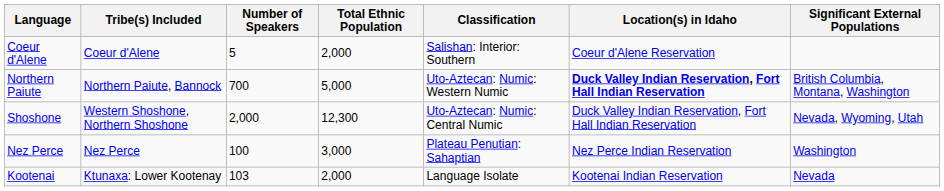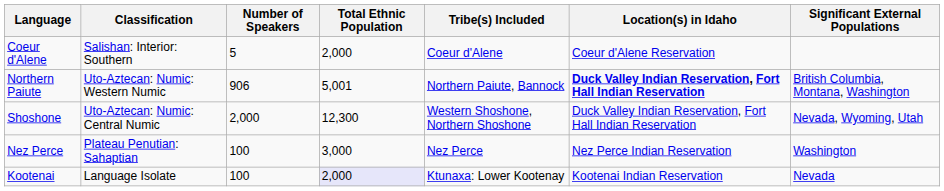columns swapped: Classification <-> Tribe(s) Included
Northern Paiute | Number of Speakers: 700 -> 906
Northern Paiute | Total Ethnic Population: 5,000 -> 5,001
Kootenai | Number of Speakers: 103 -> 100
Kootenai | Total Ethnic Population: no background -> lavender background
